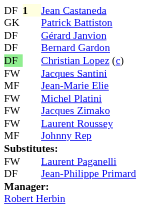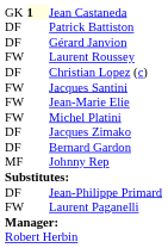Jean Castaneda | column 1: DF -> GK
Patrick Battiston | column 1: GK -> DF
rows swapped: Bernard Gardon <-> Laurent Roussey
Christian Lopez (c) | column 1: lightgreen background -> no background
Jean-Marie Elie | column 1: MF -> FW
Jacques Zimako | column 1: FW -> DF
rows swapped: Jean-Philippe Primard <-> Laurent Paganelli
